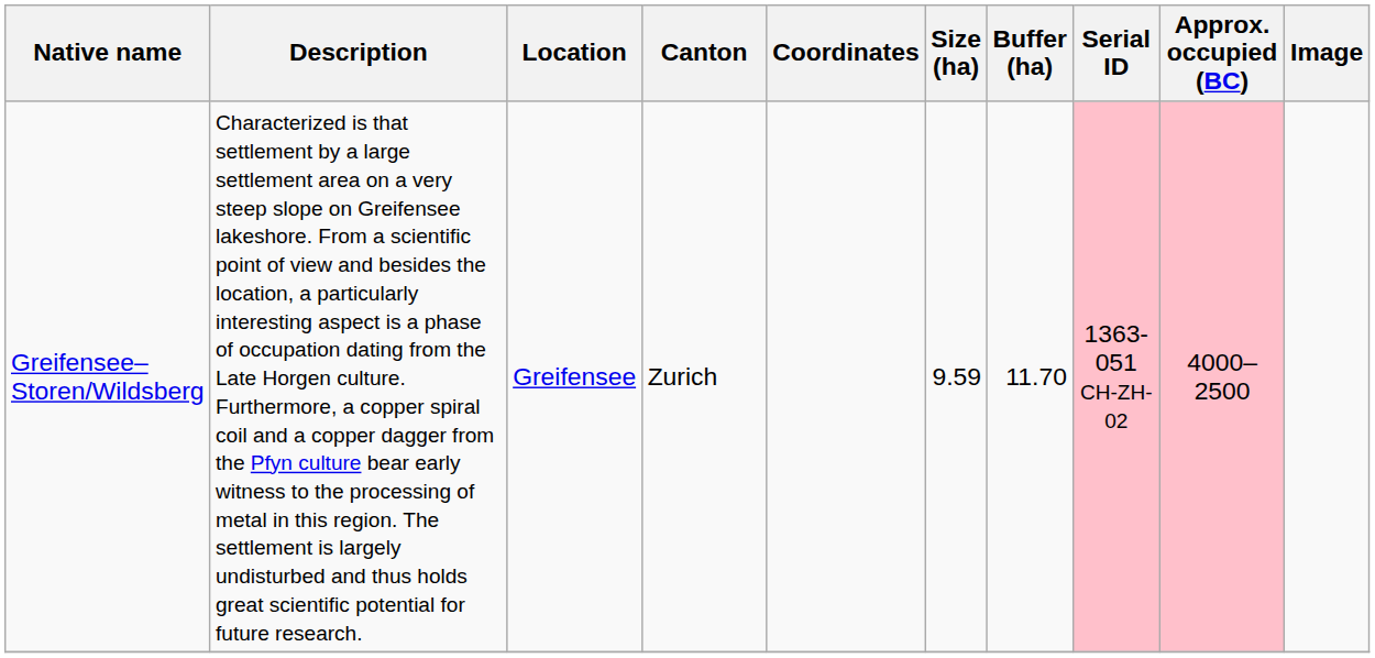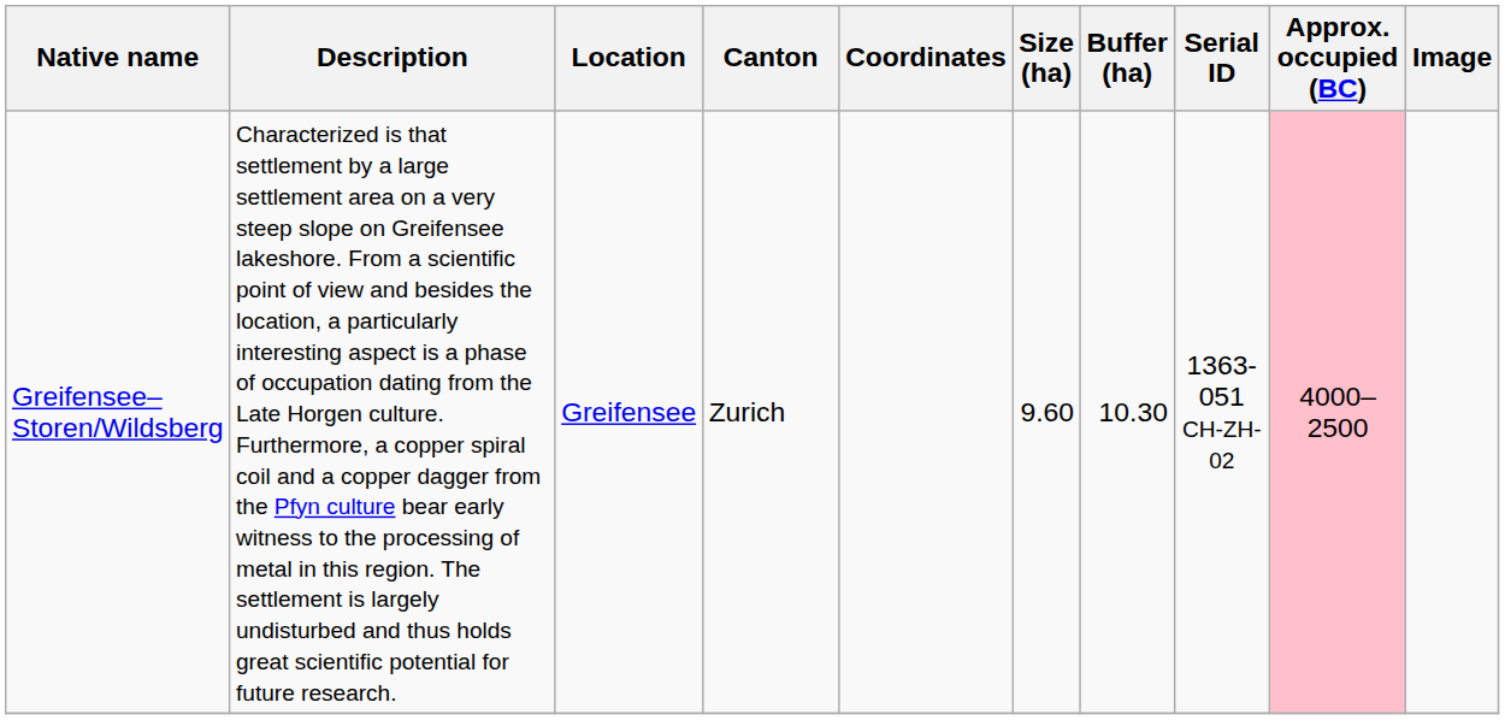Greifensee–Storen/Wildsberg | Size (ha): 9.59 -> 9.60
Greifensee–Storen/Wildsberg | Buffer (ha): 11.70 -> 10.30
Greifensee–Storen/Wildsberg | Serial ID: pink background -> no background
